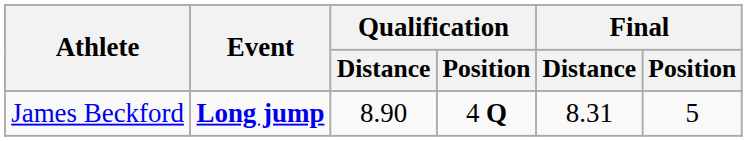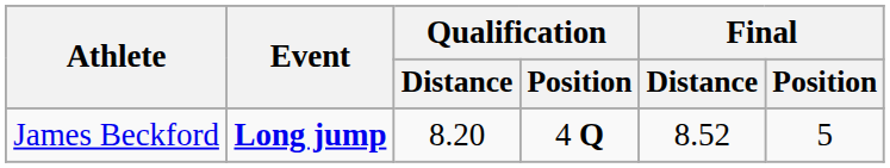James Beckford | Qualification / Distance: 8.90 -> 8.20
James Beckford | Final / Distance: 8.31 -> 8.52
